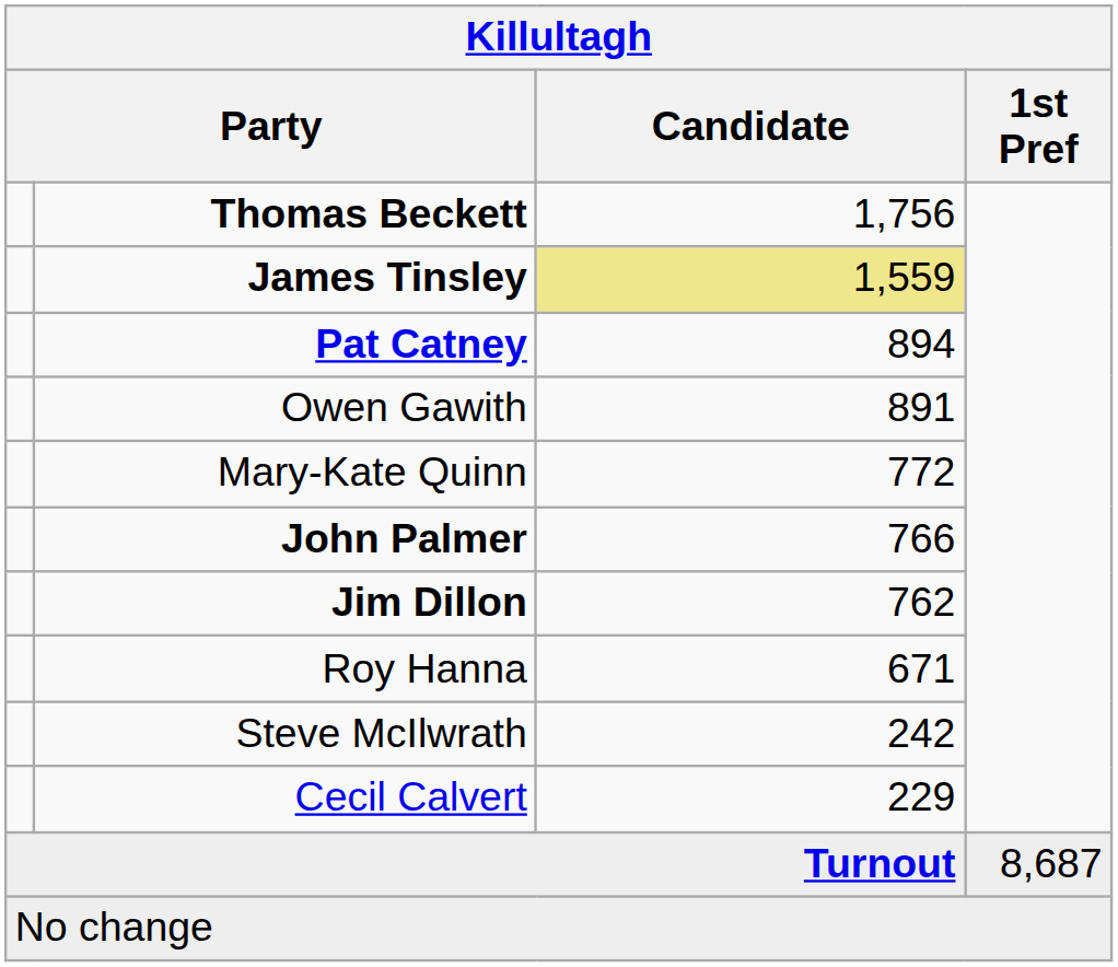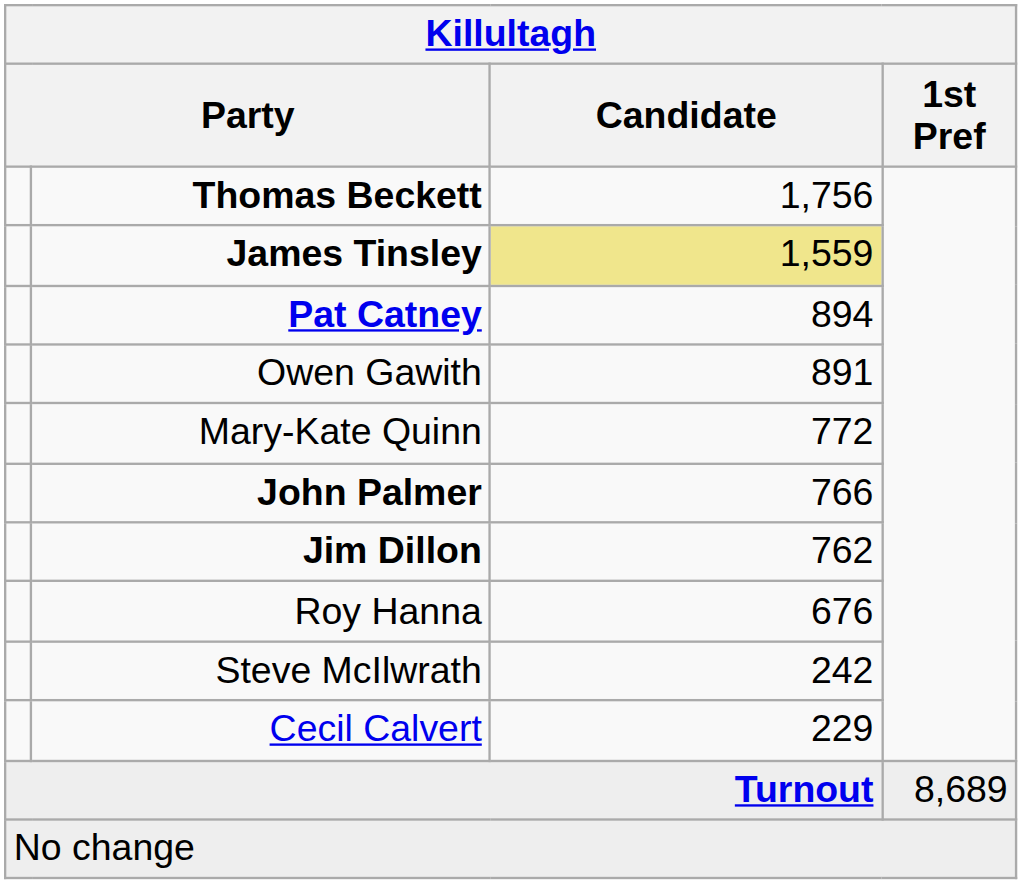Roy Hanna | Candidate: 671 -> 676
Turnout | 1st Pref: 8,687 -> 8,689
